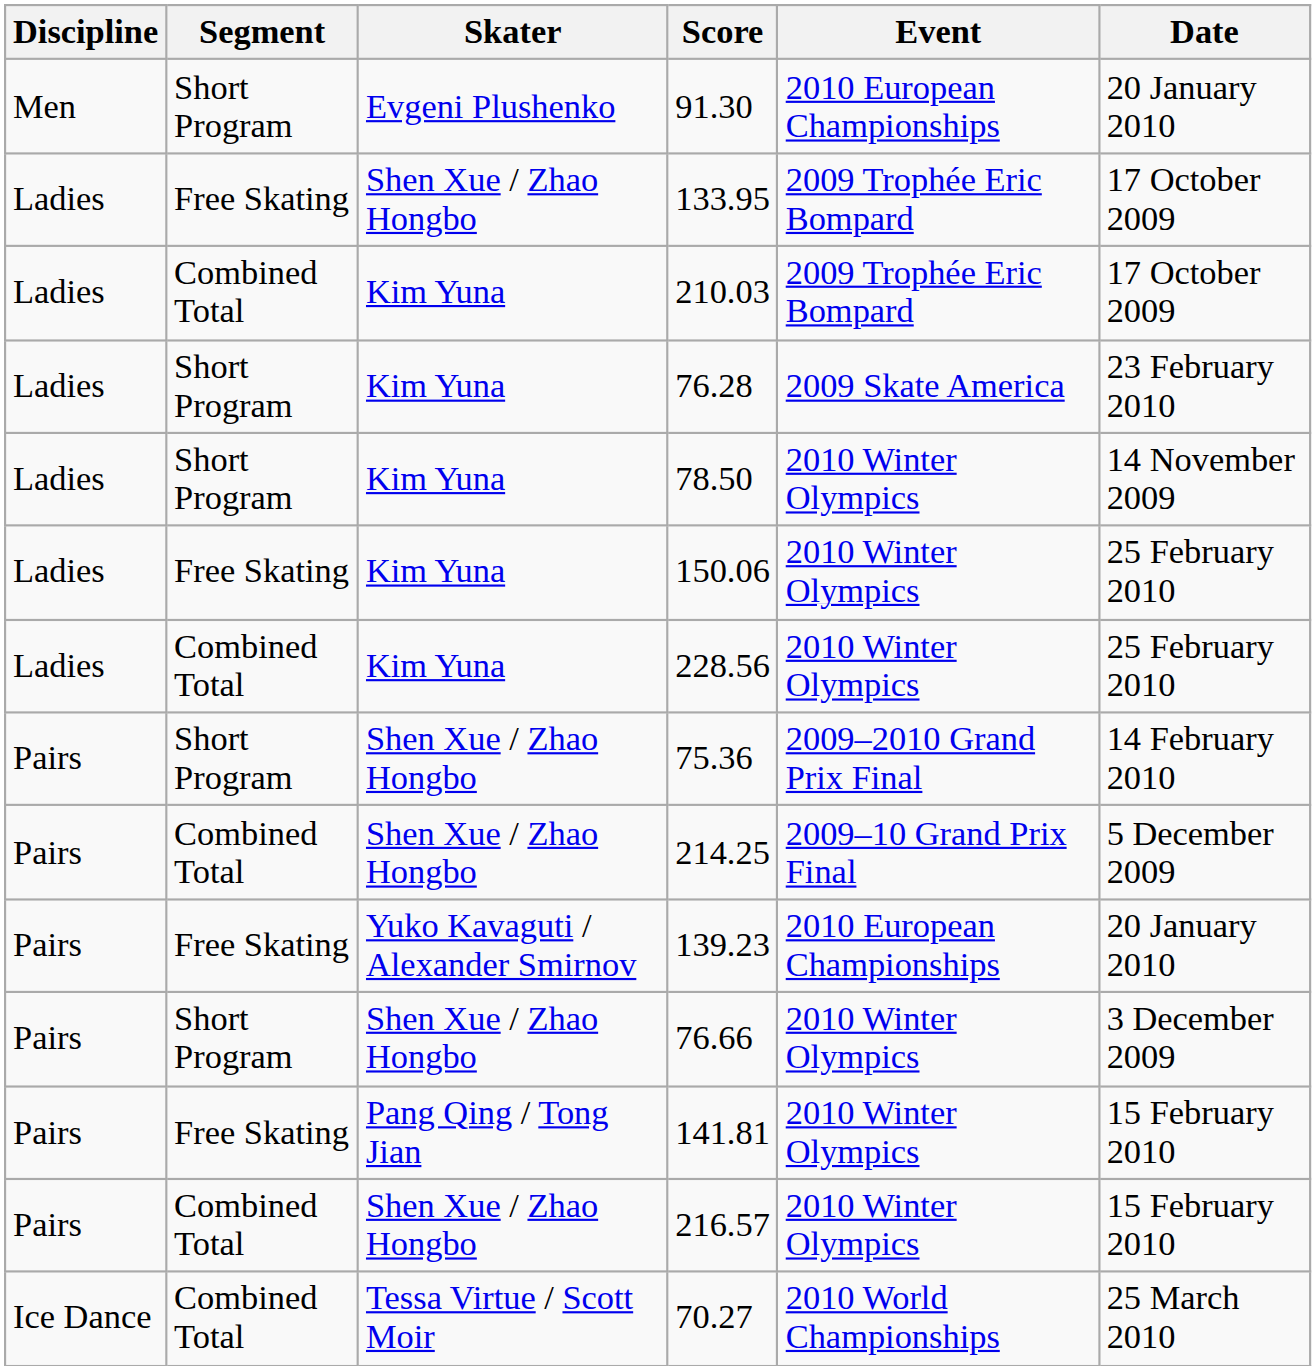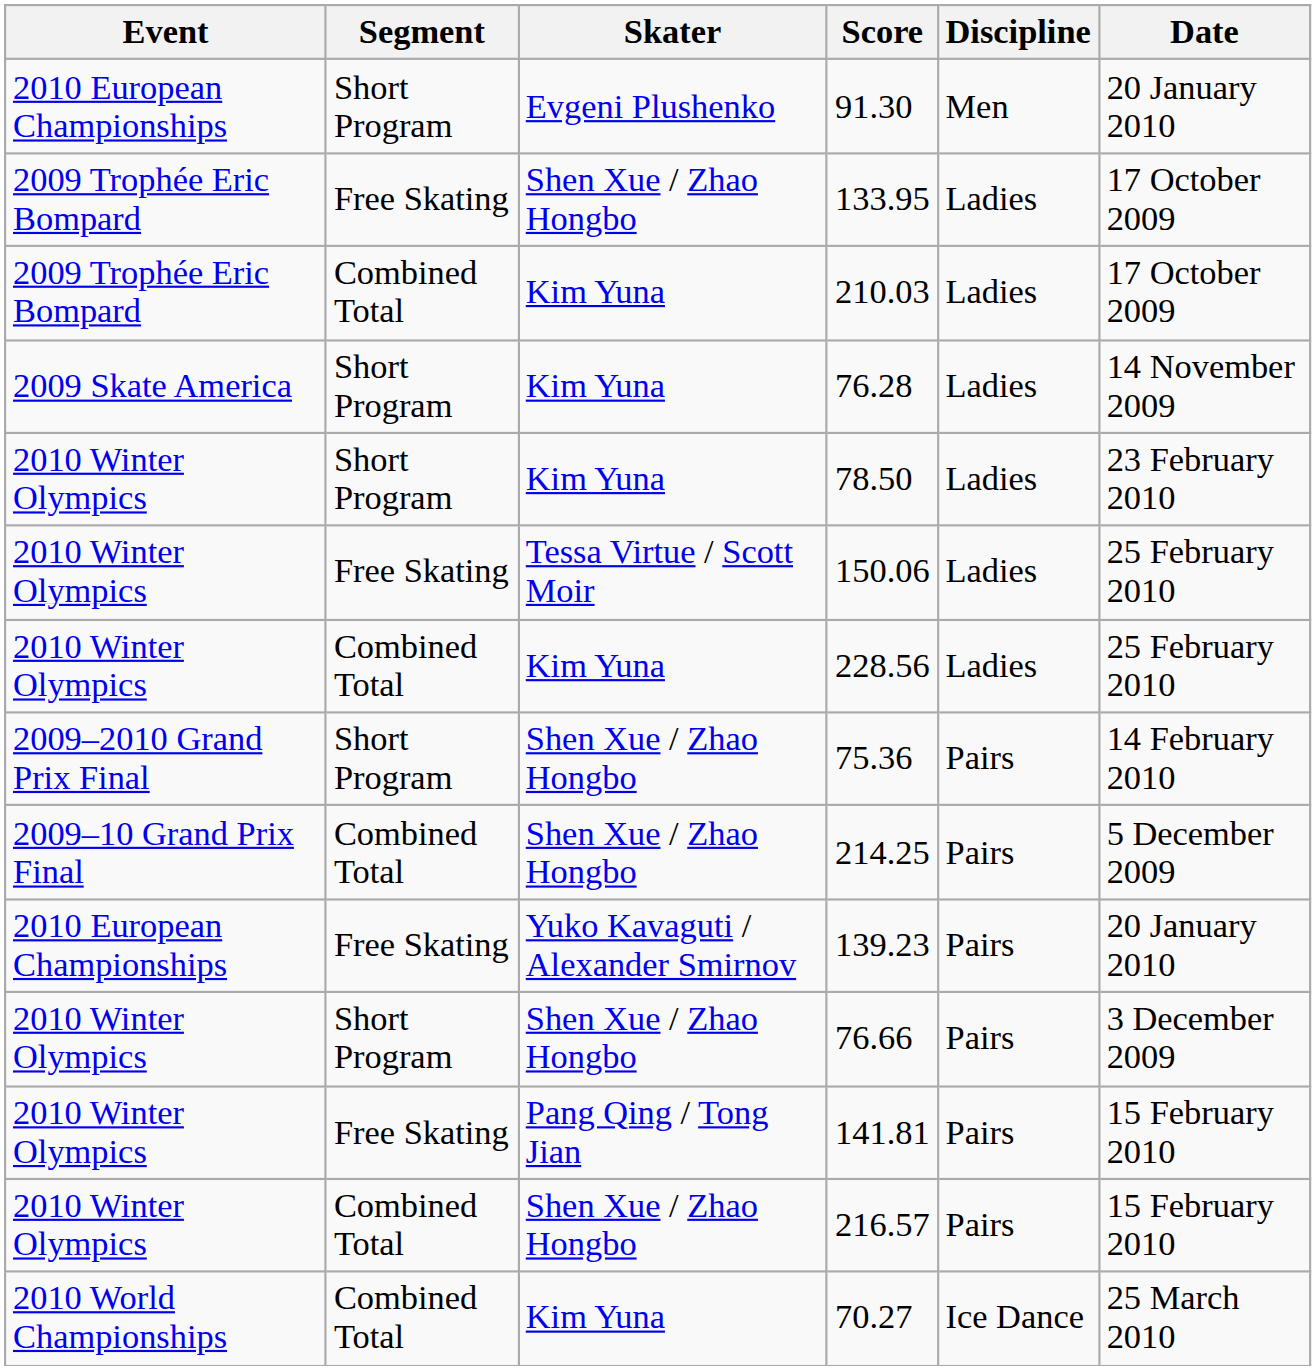columns swapped: Discipline <-> Event
76.28 | Date: 23 February 2010 -> 14 November 2009
78.50 | Date: 14 November 2009 -> 23 February 2010
150.06 | Skater: Kim Yuna -> Tessa Virtue / Scott Moir
70.27 | Skater: Tessa Virtue / Scott Moir -> Kim Yuna
